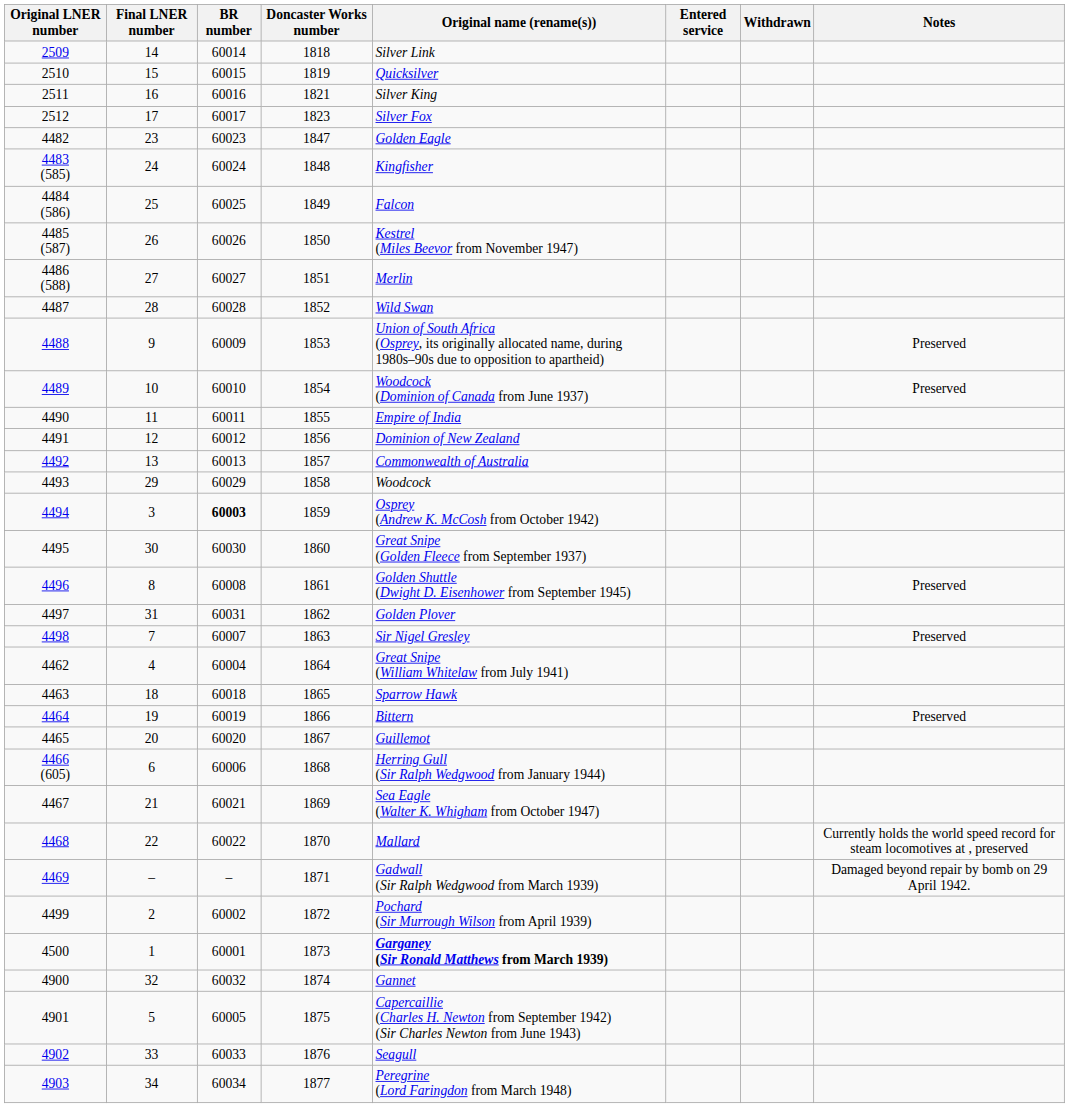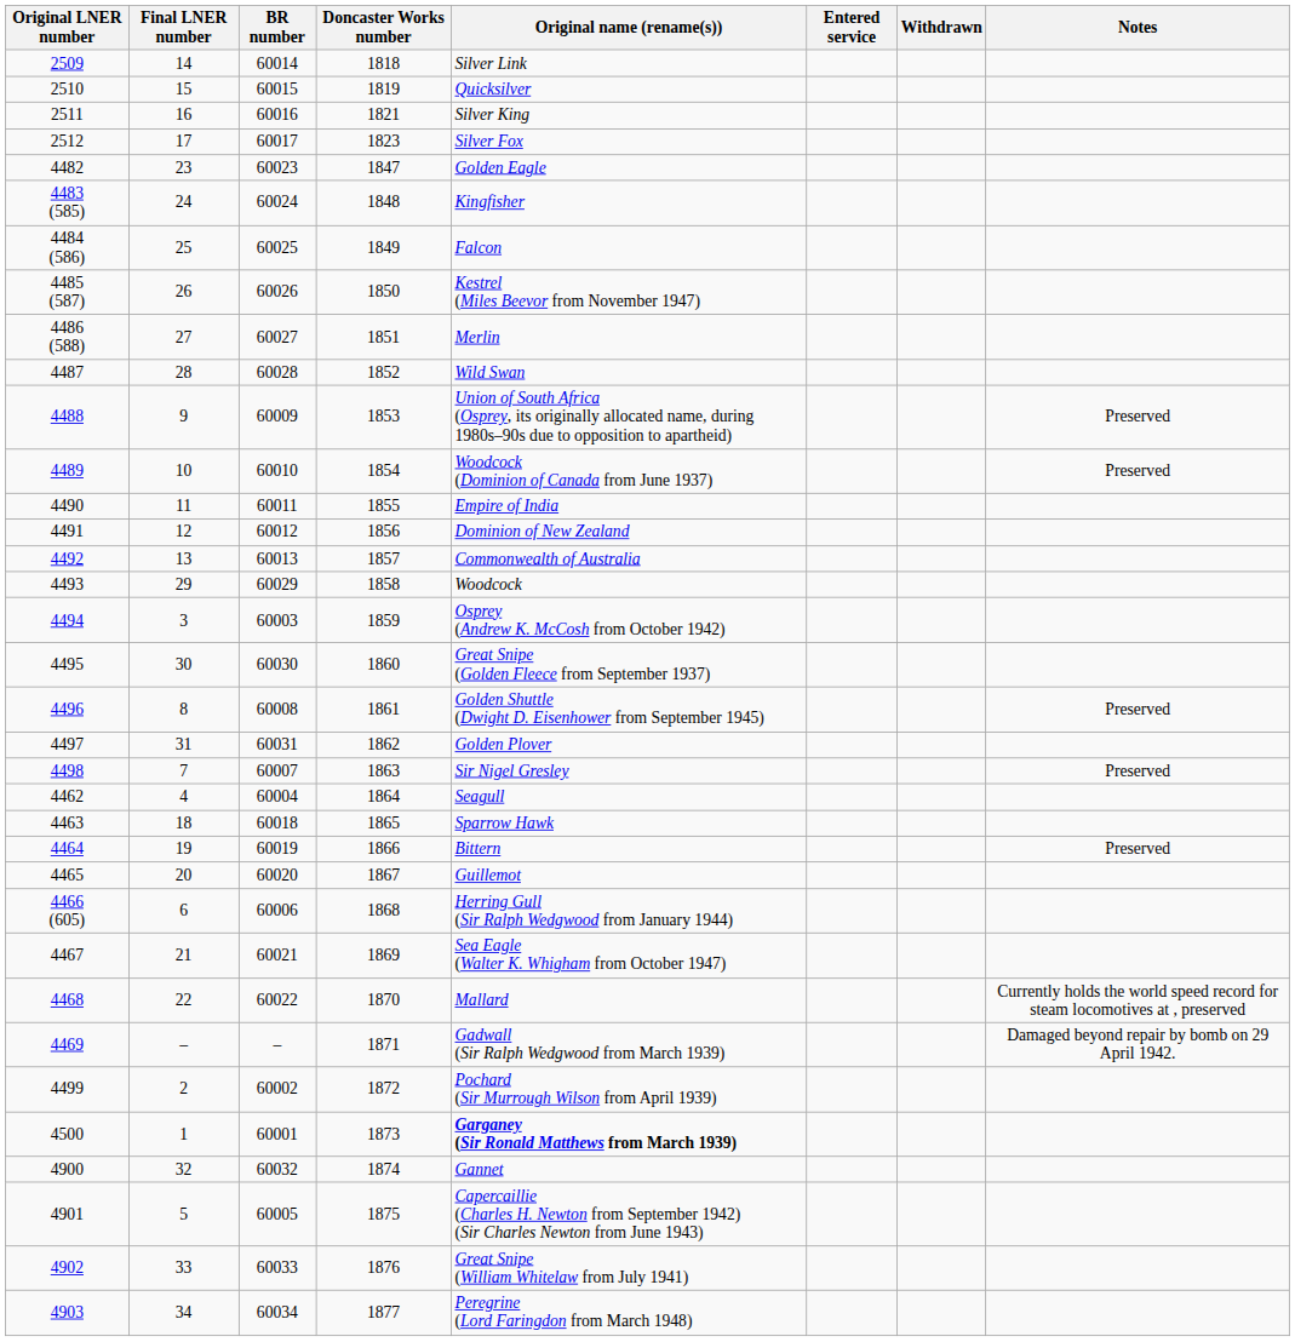4494 | BR number: bold -> normal
4462 | Original name (rename(s)): Great Snipe (William Whitelaw from July 1941) -> Seagull
4902 | Original name (rename(s)): Seagull -> Great Snipe (William Whitelaw from July 1941)
